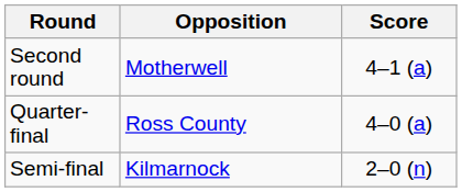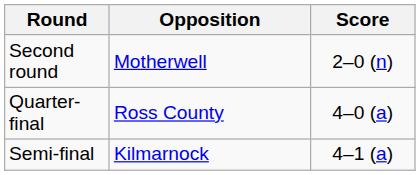Second round | Score: 4–1 (a) -> 2–0 (n)
Semi-final | Score: 2–0 (n) -> 4–1 (a)
